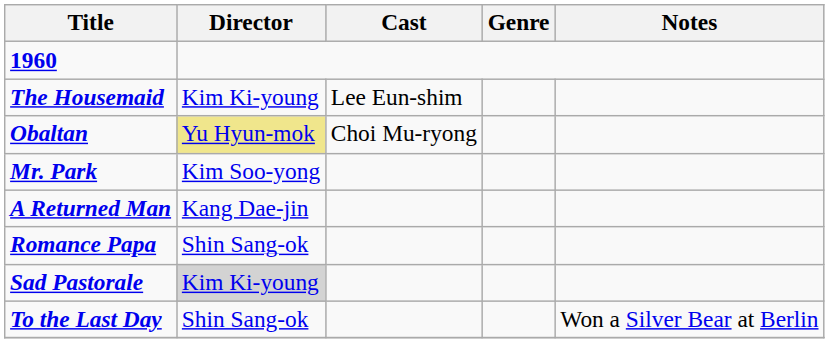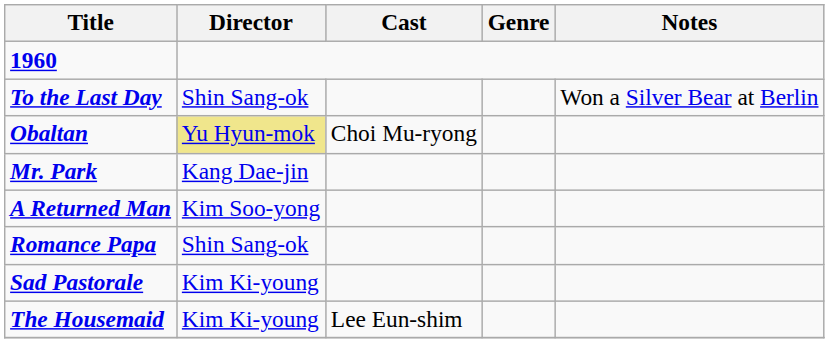rows swapped: The Housemaid <-> To the Last Day
Mr. Park | Director: Kim Soo-yong -> Kang Dae-jin
A Returned Man | Director: Kang Dae-jin -> Kim Soo-yong
Sad Pastorale | Director: lightgrey background -> no background
